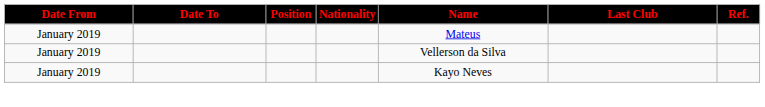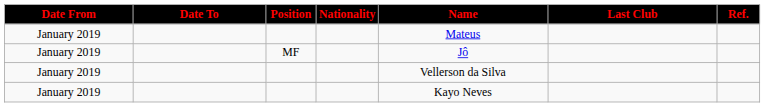+ row: January 2019 | MF | Jô
